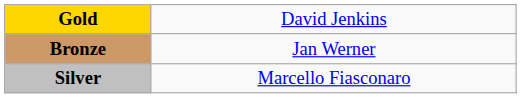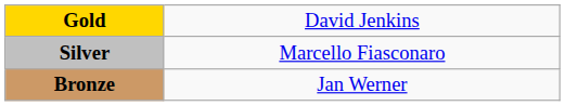rows swapped: Silver <-> Bronze
